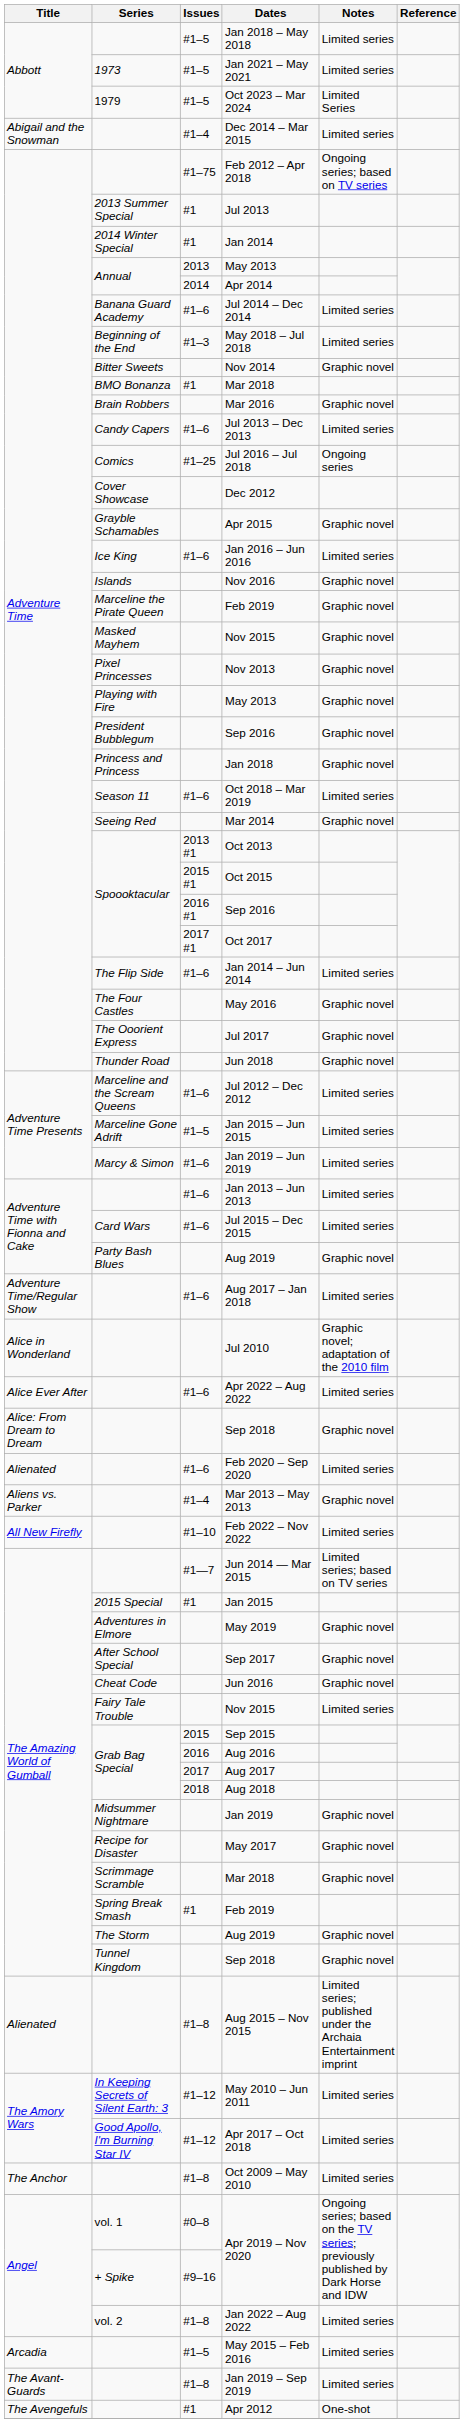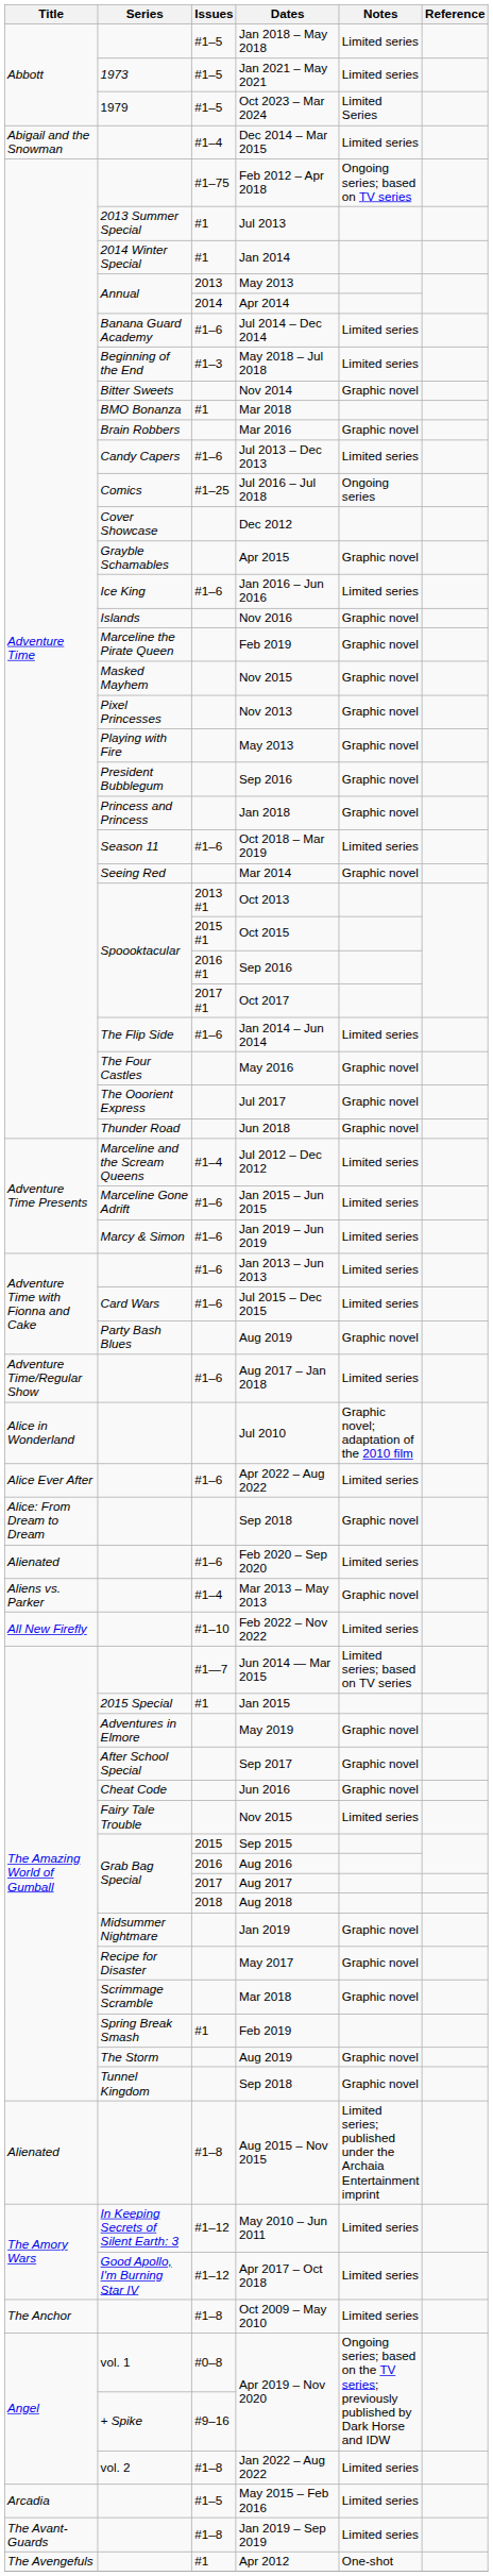Jul 2012 – Dec 2012 | Issues: #1–6 -> #1–4
Jan 2015 – Jun 2015 | Issues: #1–5 -> #1–6
